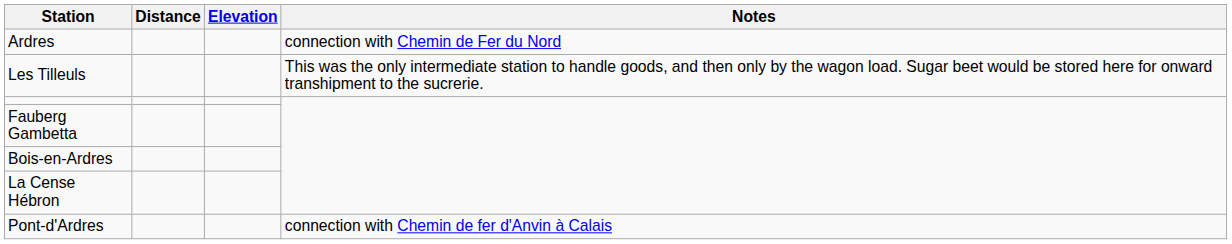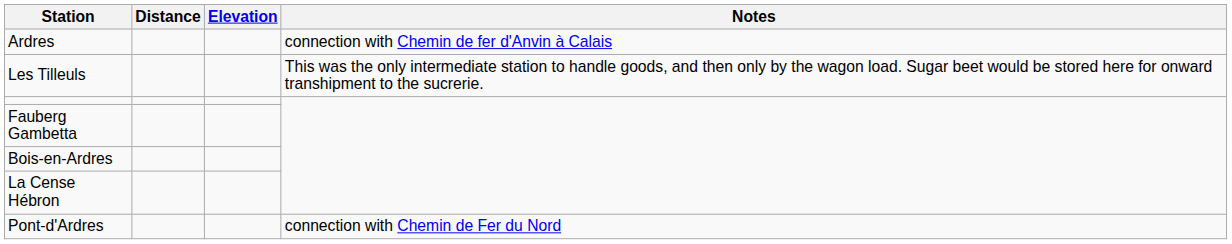Ardres | Notes: connection with Chemin de Fer du Nord -> connection with Chemin de fer d'Anvin à Calais
Pont-d'Ardres | Notes: connection with Chemin de fer d'Anvin à Calais -> connection with Chemin de Fer du Nord
